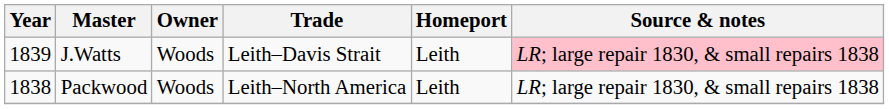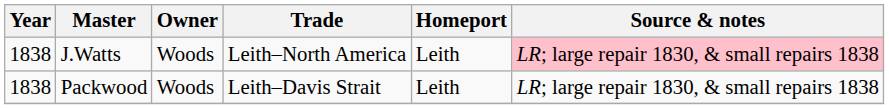J.Watts | Year: 1839 -> 1838
J.Watts | Trade: Leith–Davis Strait -> Leith–North America
Packwood | Trade: Leith–North America -> Leith–Davis Strait
